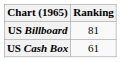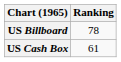US Billboard | Ranking: 81 -> 78
